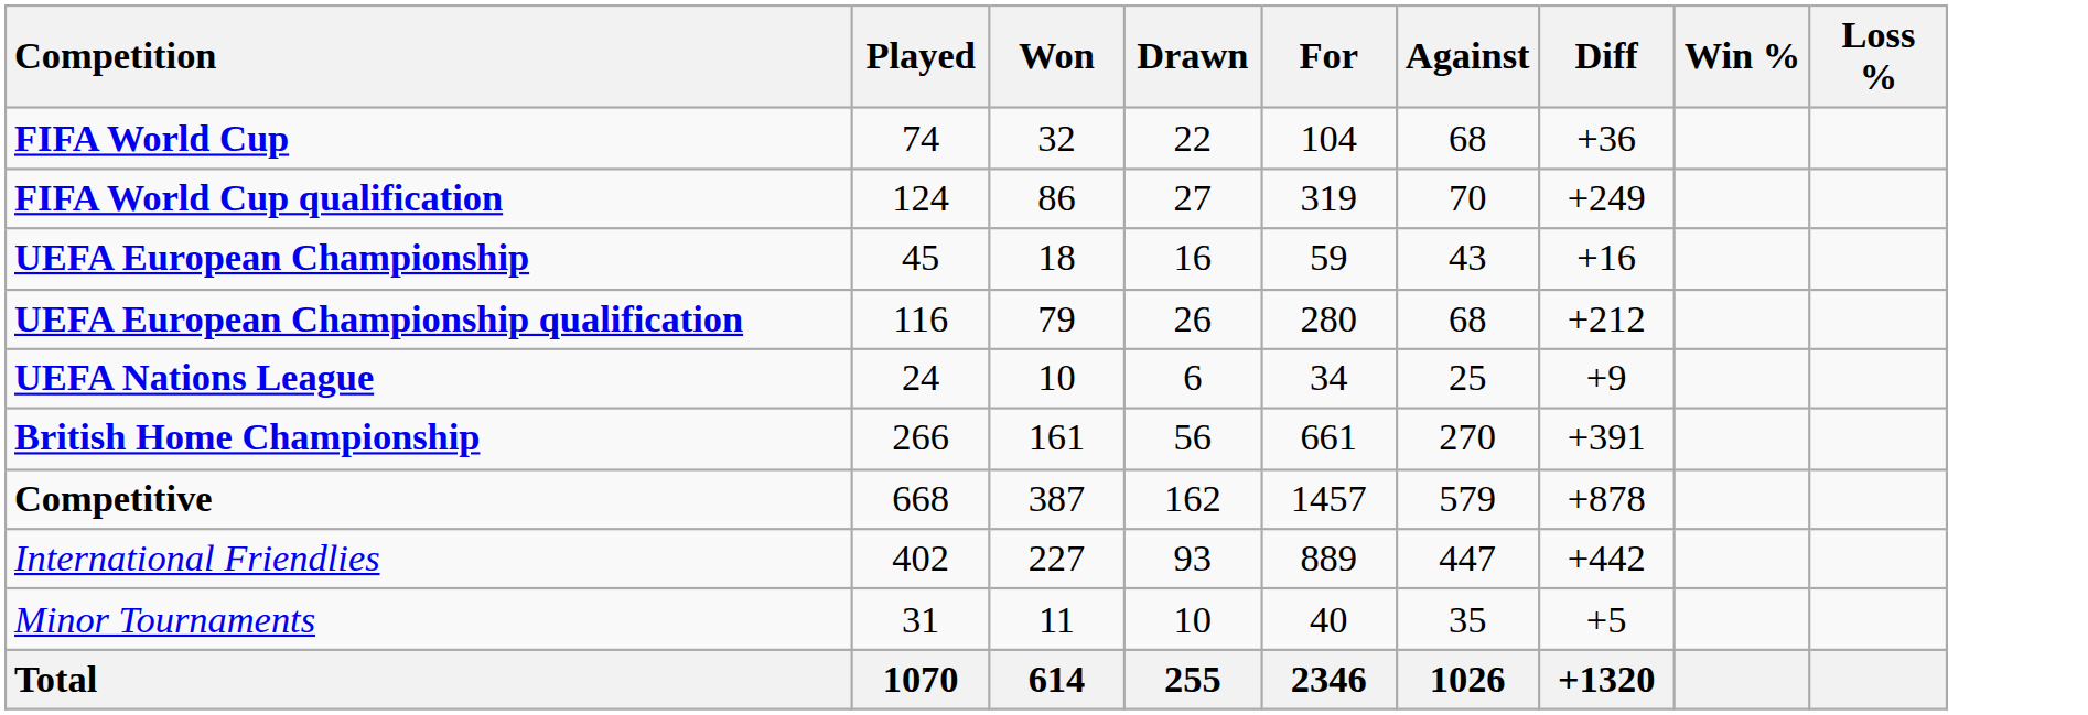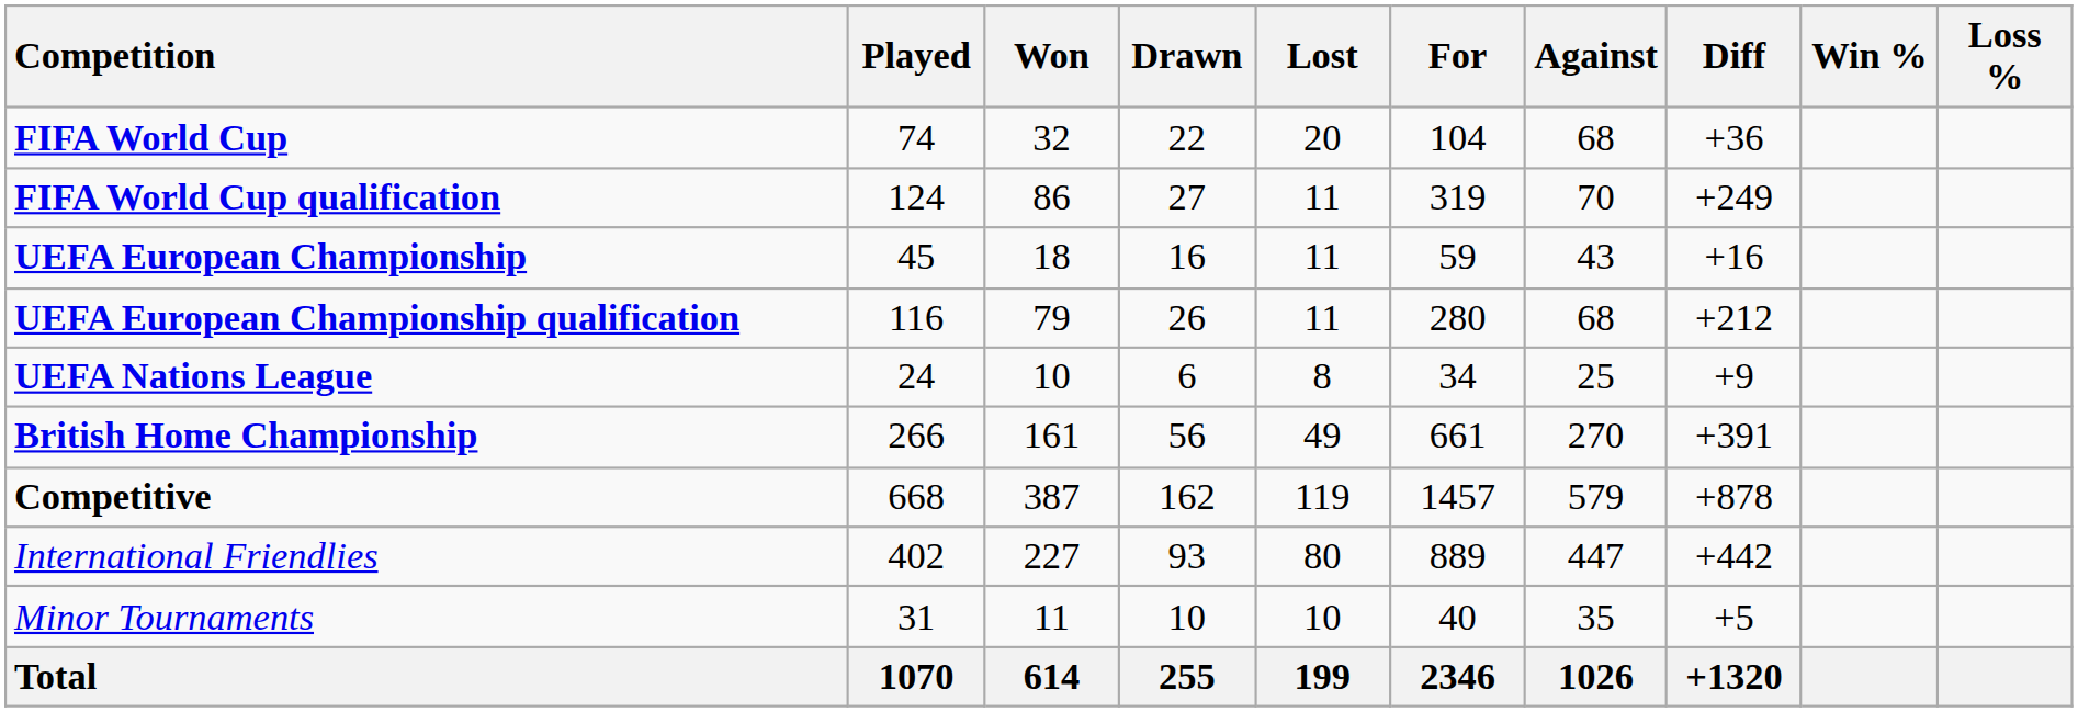+ column: Lost | 20 | 11 | 11 | 11 | 8 | 49 | 119 | 80 | 10 | 199
